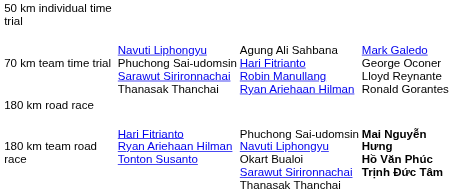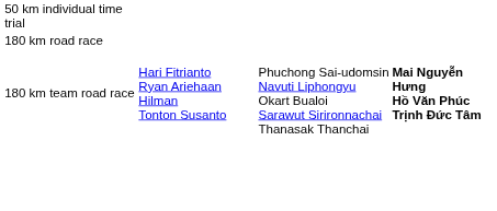- row: 70 km team time trial | Navuti Liphongyu Phuchong Sai-udomsin Sarawut Sirironnachai Thanasak Thanchai | Agung Ali Sahbana Hari Fitrianto Robin Manullang Ryan Ariehaan Hilman | Mark Galedo George Oconer Lloyd Reynante Ronald Gorantes
